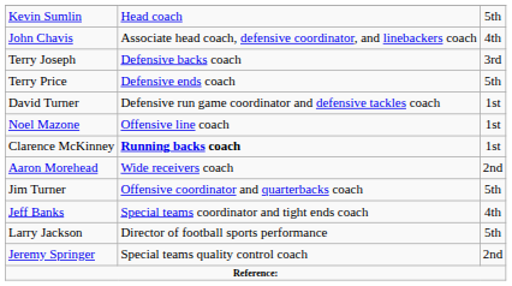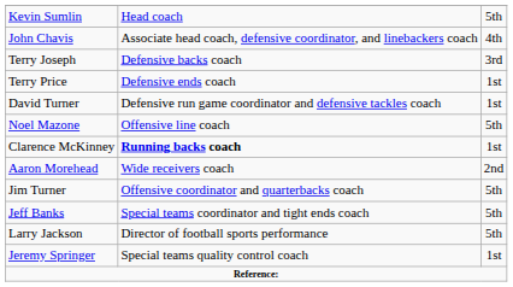Terry Price | column 3: 5th -> 1st
Noel Mazone | column 3: 1st -> 5th
Jeff Banks | column 3: 4th -> 5th
Jeremy Springer | column 3: 2nd -> 1st
